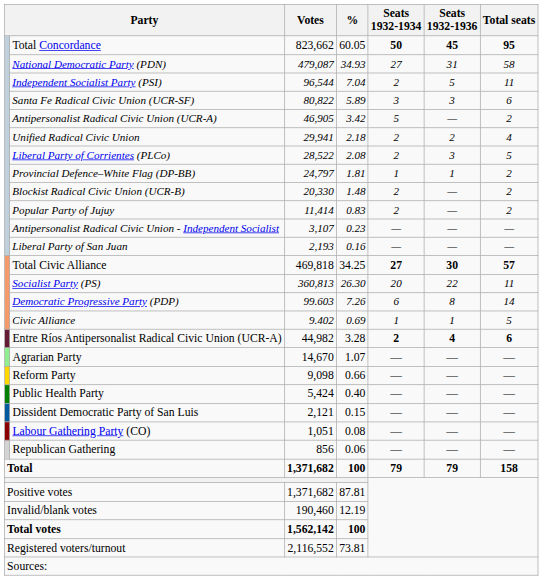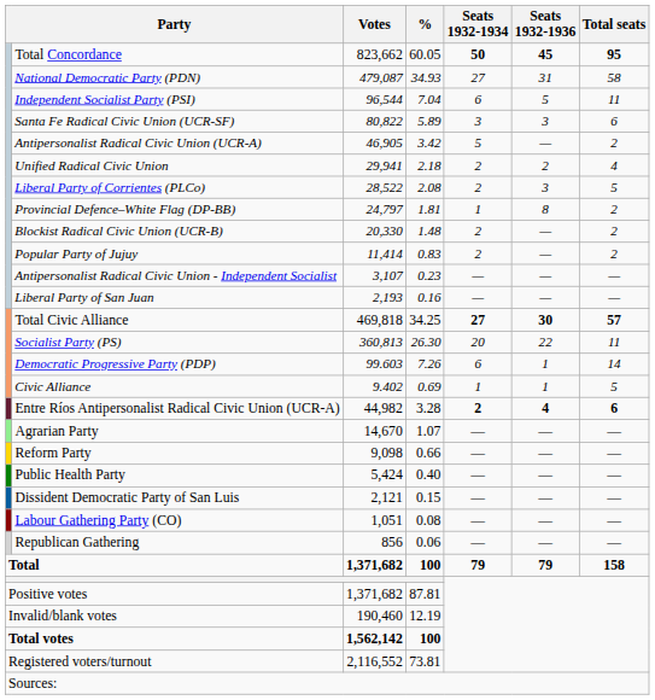Independent Socialist Party (PSI) | Seats 1932-1934: 2 -> 6
Provincial Defence–White Flag (DP-BB) | Seats 1932-1936: 1 -> 8
Democratic Progressive Party (PDP) | Seats 1932-1936: 8 -> 1
